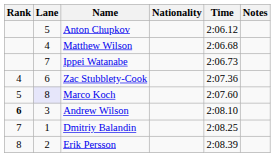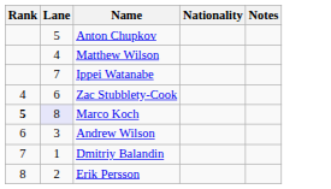- column: Time | 2:06.12 | 2:06.68 | 2:06.73 | 2:07.36 | 2:07.60 | 2:08.10 | 2:08.25 | 2:08.39
Marco Koch | Rank: normal -> bold
Andrew Wilson | Rank: bold -> normal
